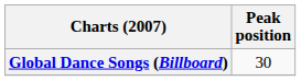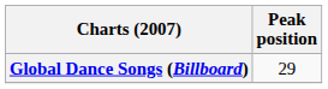Global Dance Songs (Billboard) | Peak position: 30 -> 29
